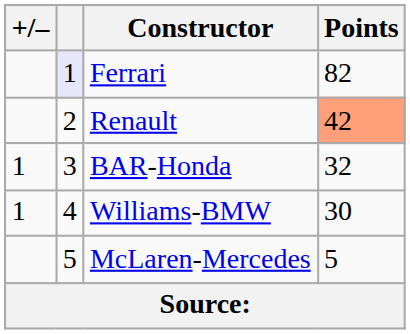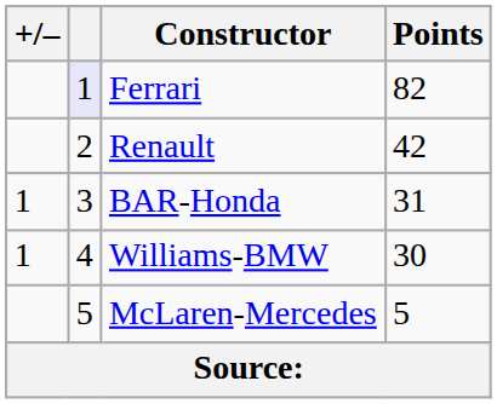Renault | Points: lightsalmon background -> no background
BAR-Honda | Points: 32 -> 31
